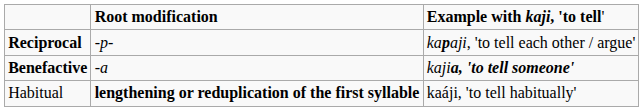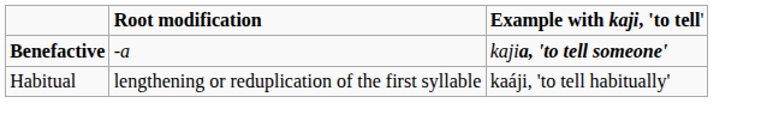- row: Reciprocal | -p- | kapaji, 'to tell each other / argue'
Habitual | column 2: bold -> normal
